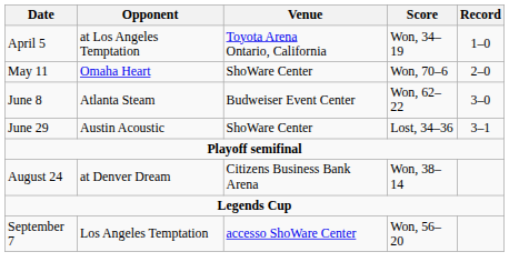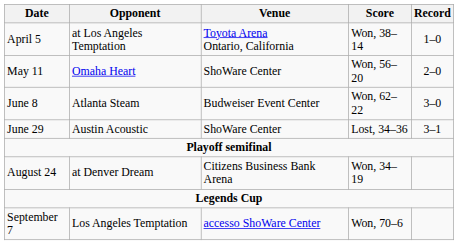April 5 | Score: Won, 34–19 -> Won, 38–14
May 11 | Score: Won, 70–6 -> Won, 56–20
August 24 | Score: Won, 38–14 -> Won, 34–19
September 7 | Score: Won, 56–20 -> Won, 70–6
